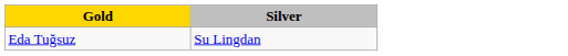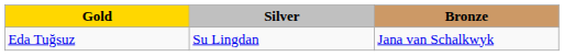+ column: Bronze | Jana van Schalkwyk
